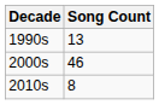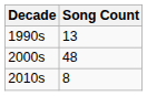2000s | Song Count: 46 -> 48
